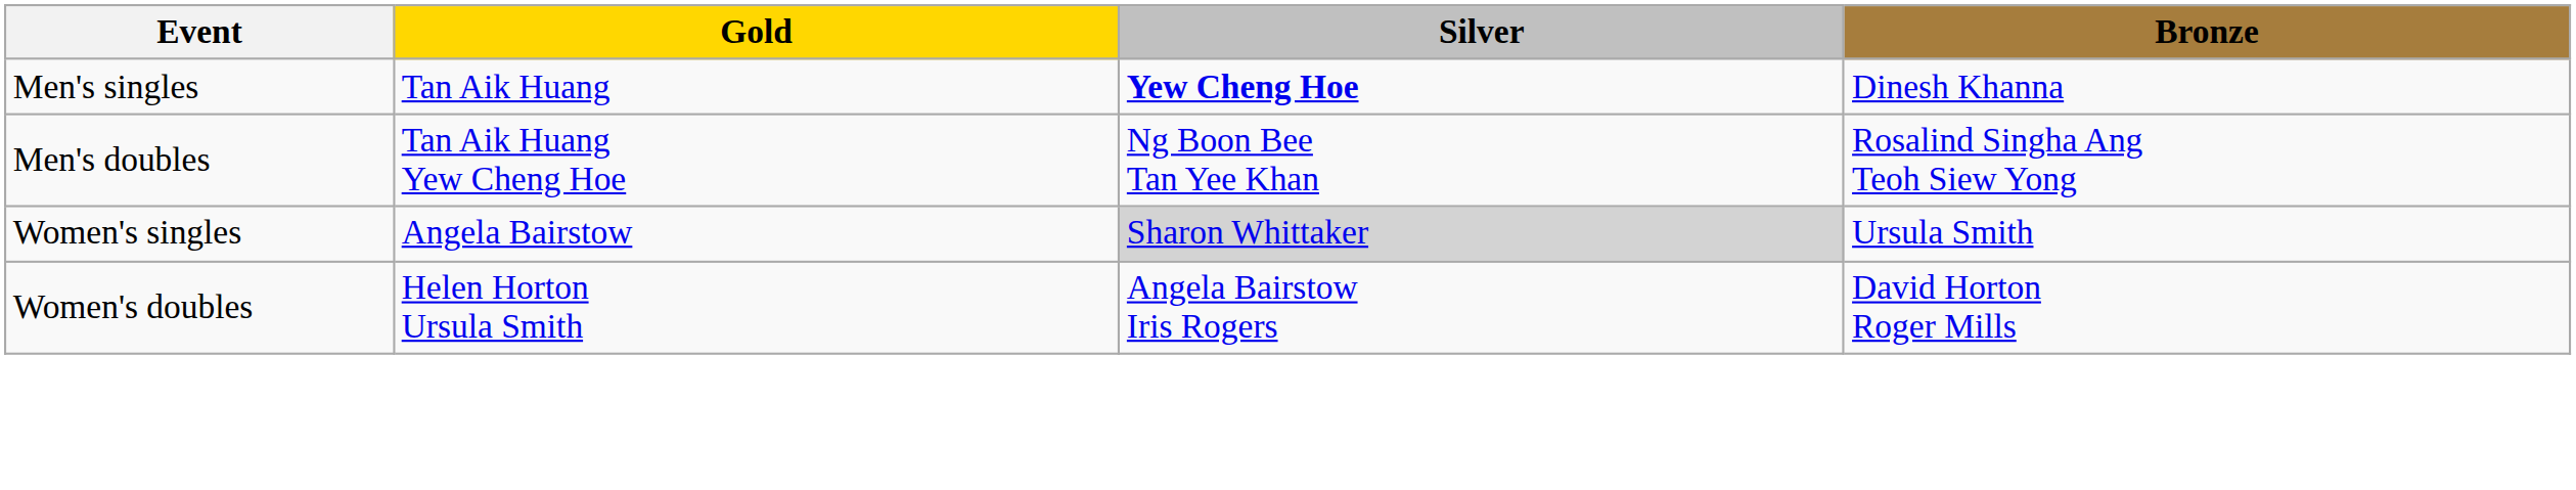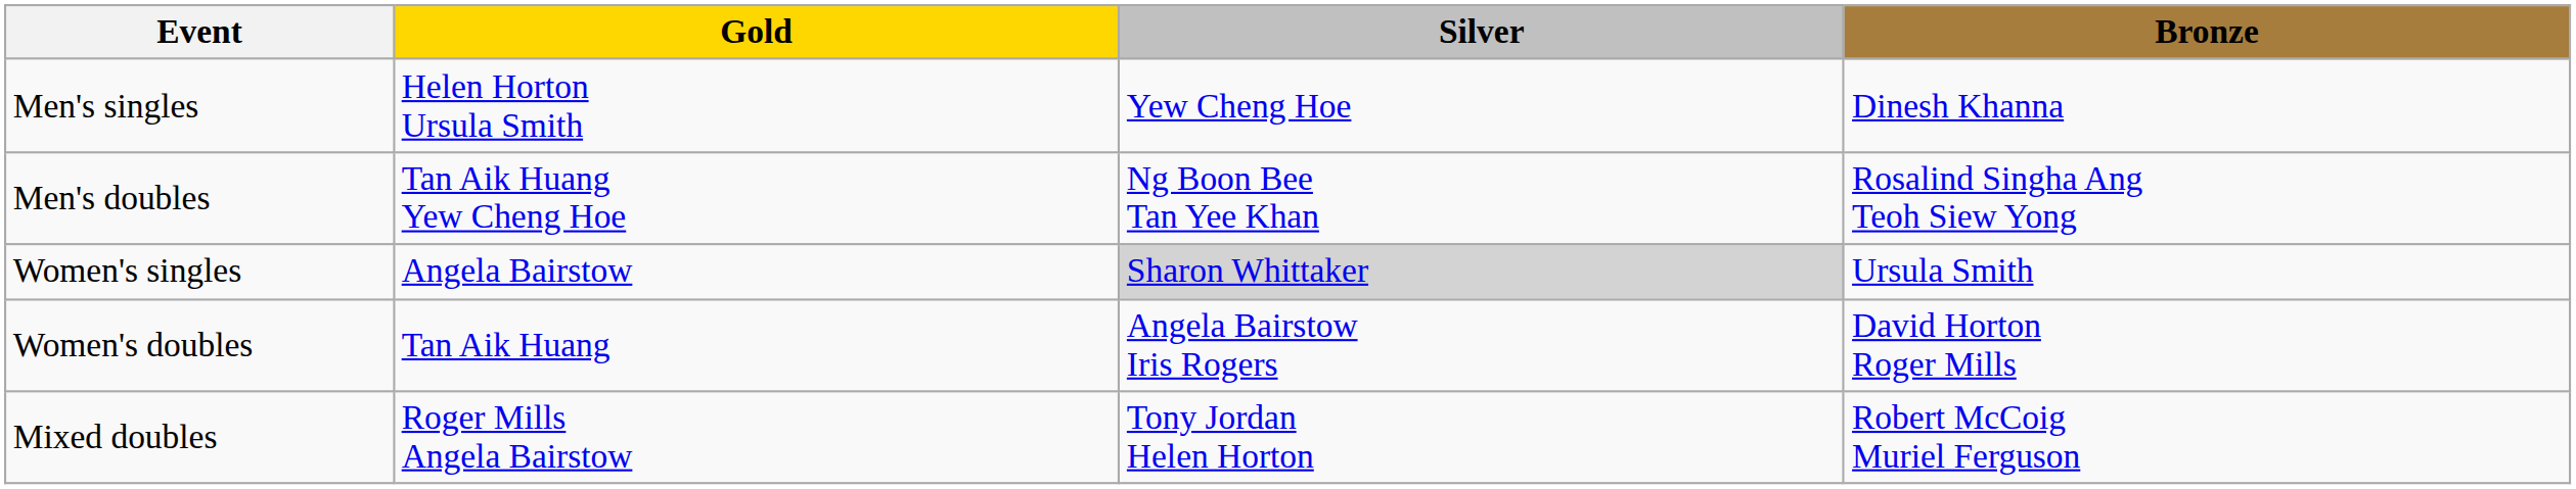Men's singles | Gold: Tan Aik Huang -> Helen Horton Ursula Smith
Men's singles | Silver: bold -> normal
Women's doubles | Gold: Helen Horton Ursula Smith -> Tan Aik Huang
+ row: Mixed doubles | Roger Mills Angela Bairstow | Tony Jordan Helen Horton | Robert McCoig Muriel Ferguson
